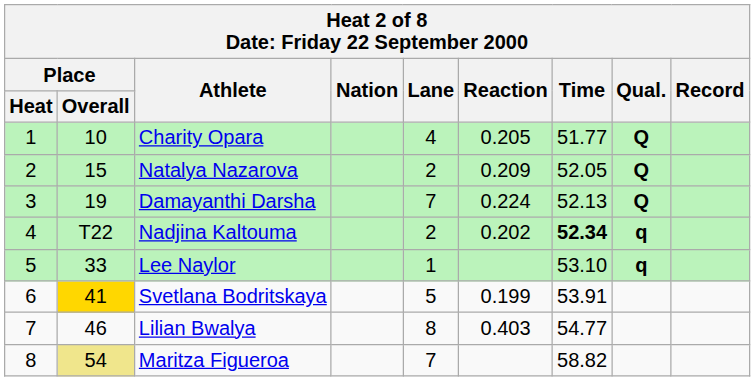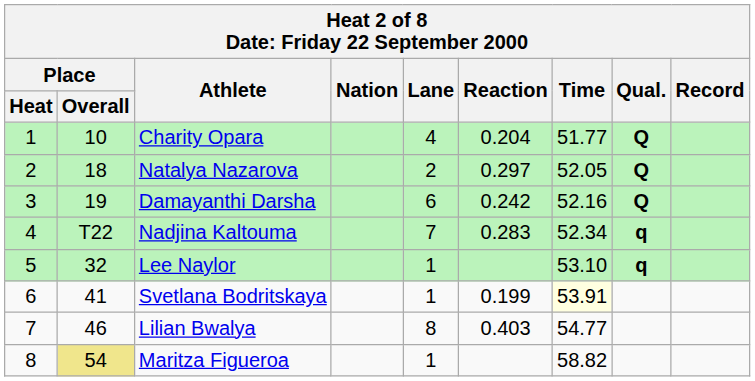Charity Opara | Reaction: 0.205 -> 0.204
Natalya Nazarova | Place / Overall: 15 -> 18
Natalya Nazarova | Reaction: 0.209 -> 0.297
Damayanthi Darsha | Lane: 7 -> 6
Damayanthi Darsha | Reaction: 0.224 -> 0.242
Damayanthi Darsha | Time: 52.13 -> 52.16
Nadjina Kaltouma | Lane: 2 -> 7
Nadjina Kaltouma | Reaction: 0.202 -> 0.283
Nadjina Kaltouma | Time: bold -> normal
Lee Naylor | Place / Overall: 33 -> 32
Svetlana Bodritskaya | Place / Overall: gold background -> no background
Svetlana Bodritskaya | Lane: 5 -> 1
Svetlana Bodritskaya | Time: no background -> lightyellow background
Maritza Figueroa | Lane: 7 -> 1
